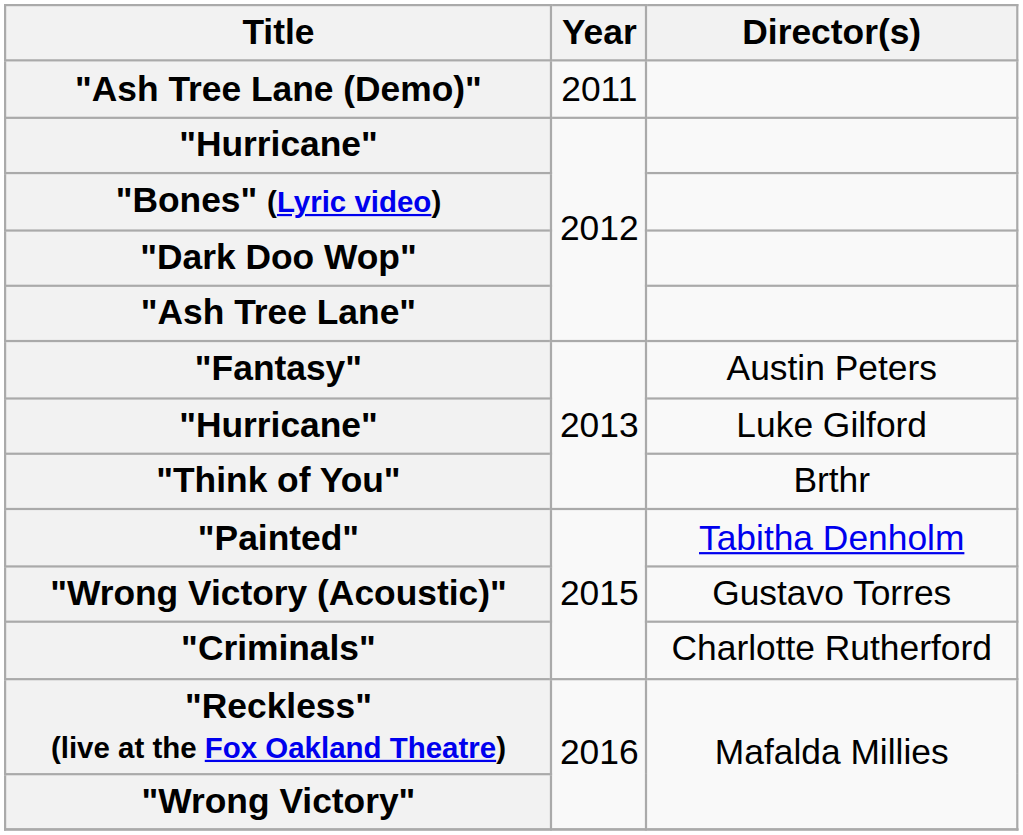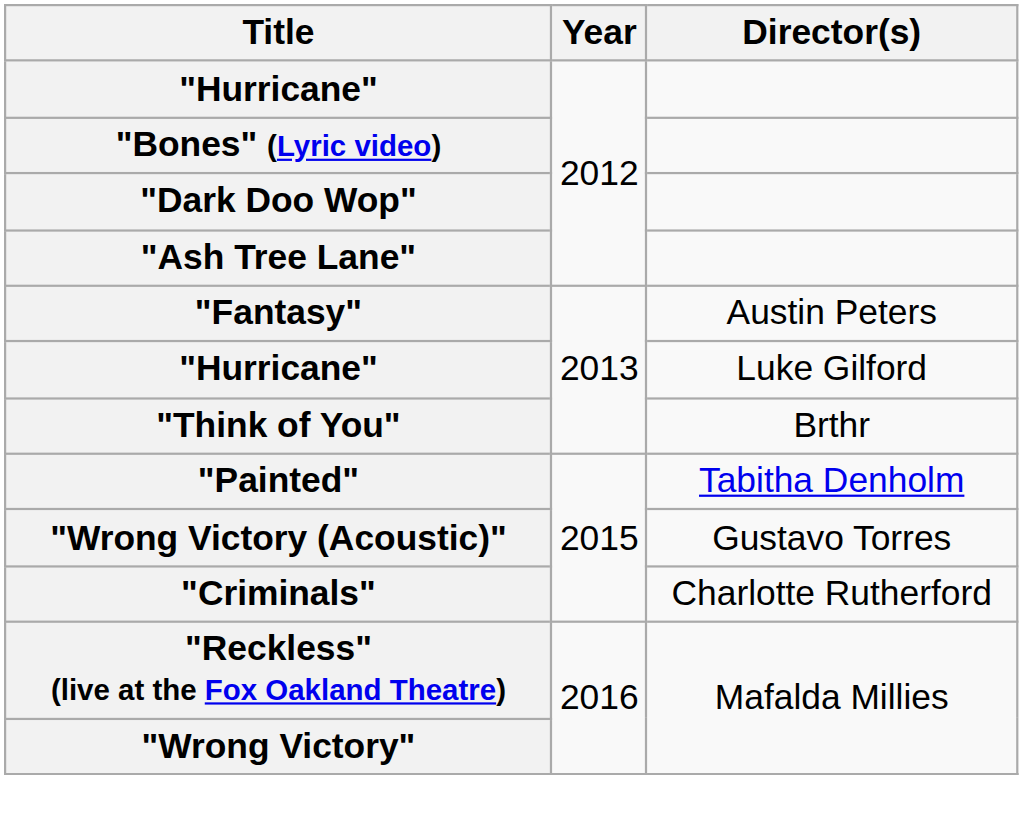- row: "Ash Tree Lane (Demo)" | 2011
